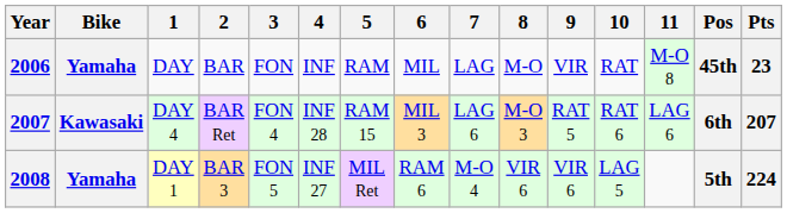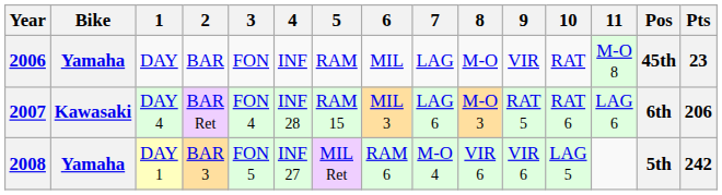2007 | Pts: 207 -> 206
2008 | Pts: 224 -> 242
